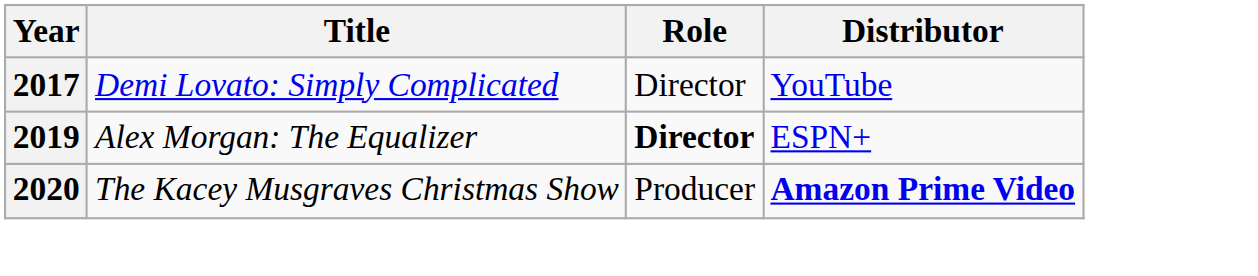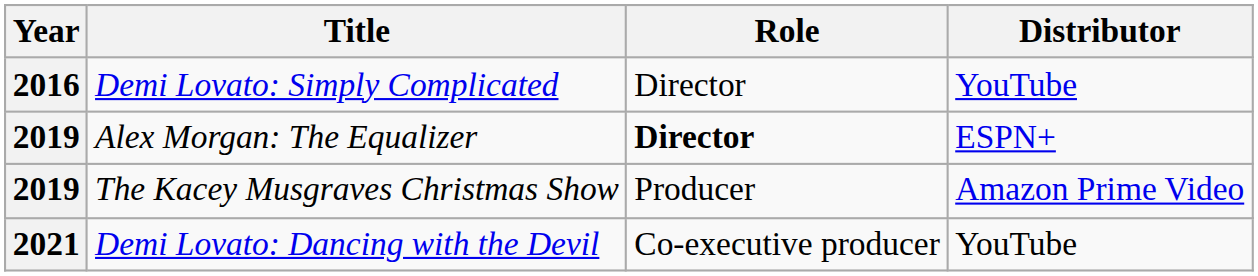Demi Lovato: Simply Complicated | Year: 2017 -> 2016
The Kacey Musgraves Christmas Show | Year: 2020 -> 2019
The Kacey Musgraves Christmas Show | Distributor: bold -> normal
+ row: 2021 | Demi Lovato: Dancing with the Devil | Co-executive producer | YouTube
